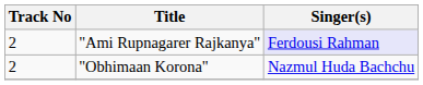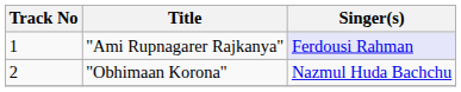"Ami Rupnagarer Rajkanya" | Track No: 2 -> 1
